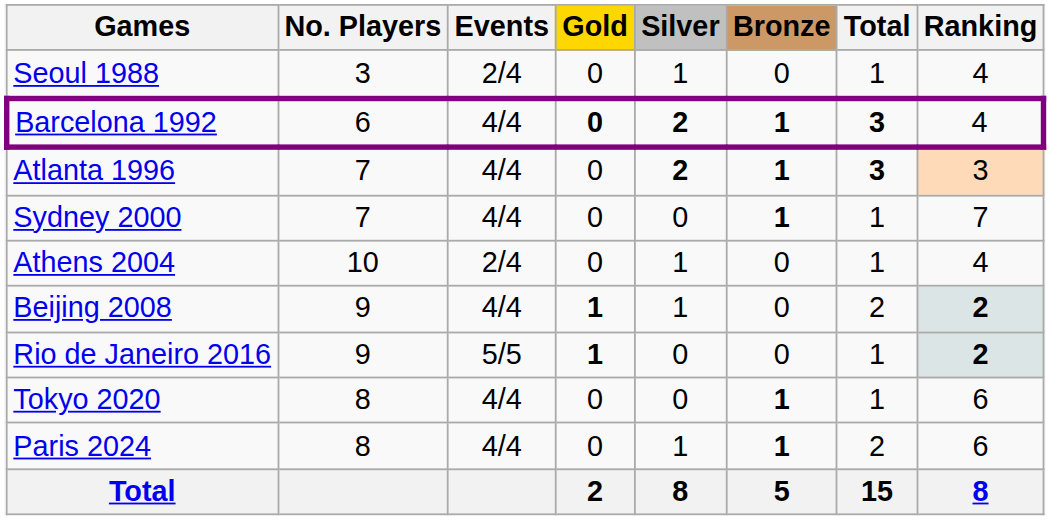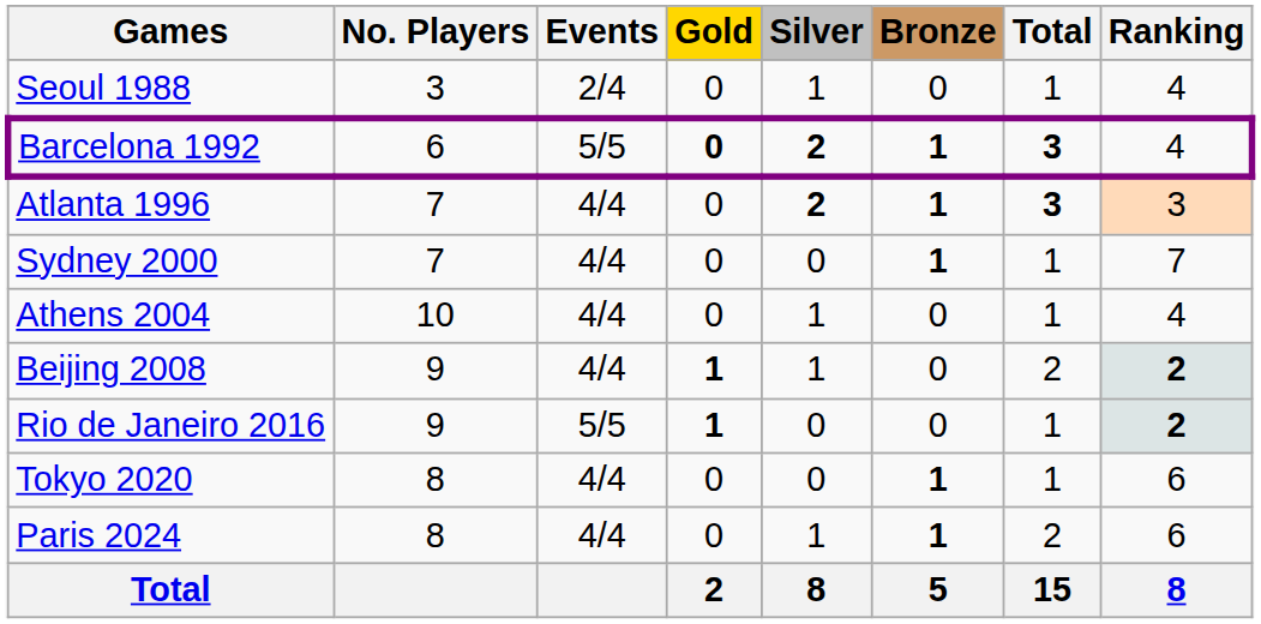Barcelona 1992 | Events: 4/4 -> 5/5
Athens 2004 | Events: 2/4 -> 4/4
